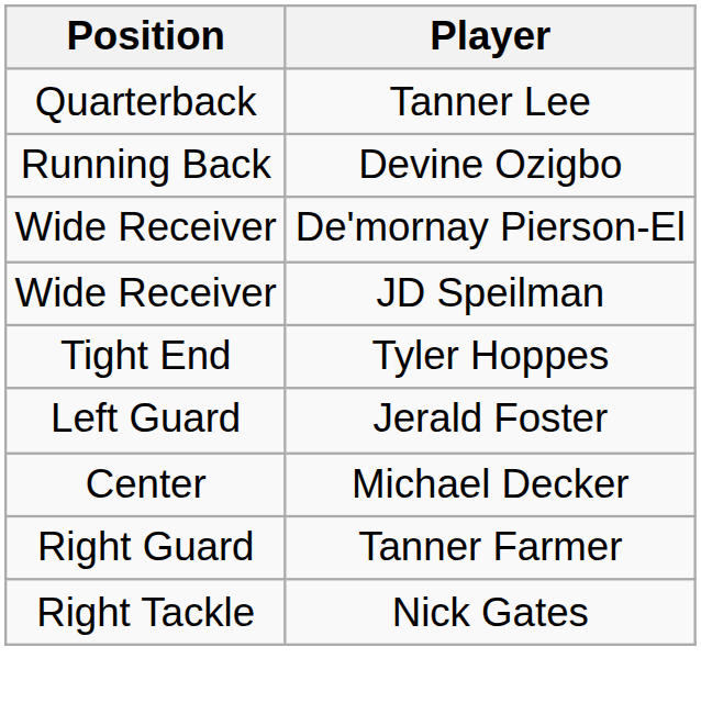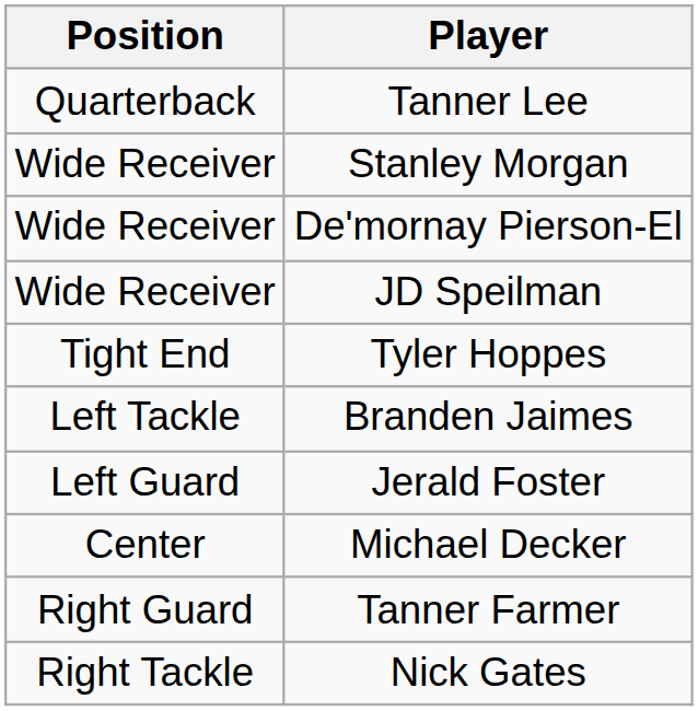- row: Running Back | Devine Ozigbo
+ row: Wide Receiver | Stanley Morgan
+ row: Left Tackle | Branden Jaimes
